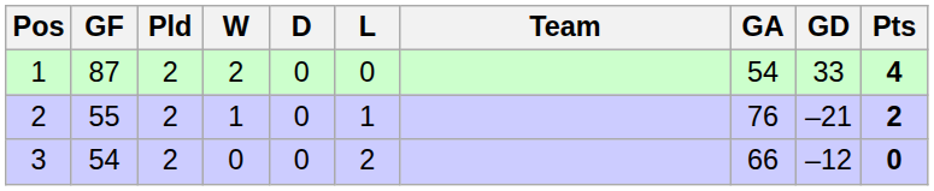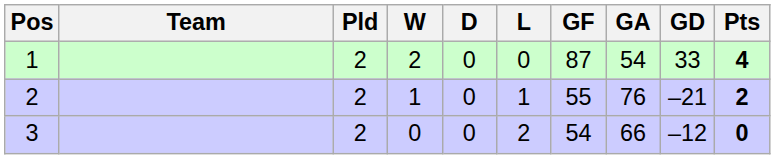columns swapped: Team <-> GF
